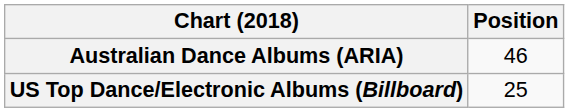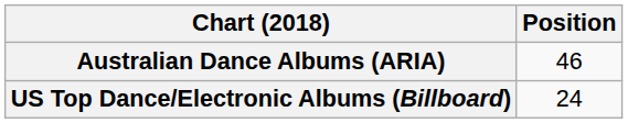US Top Dance/Electronic Albums (Billboard) | Position: 25 -> 24
